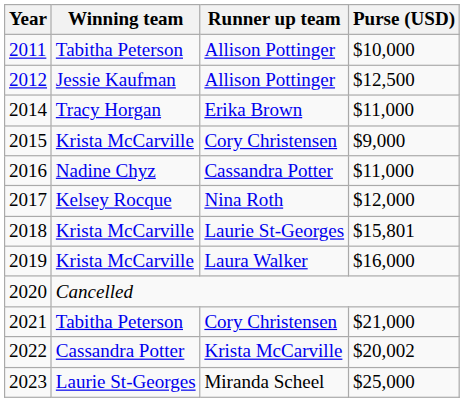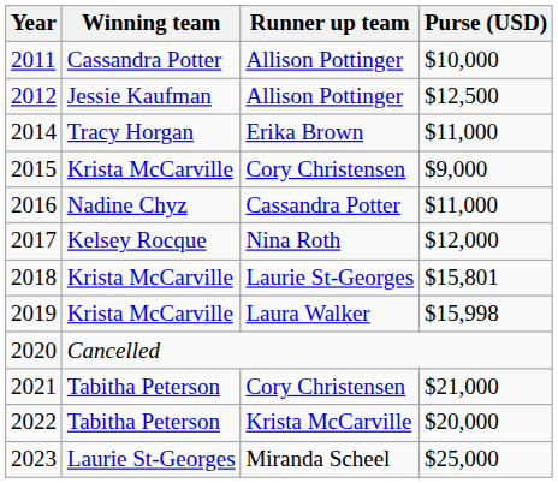2011 | Winning team: Tabitha Peterson -> Cassandra Potter
2019 | Purse (USD): $16,000 -> $15,998
2022 | Winning team: Cassandra Potter -> Tabitha Peterson
2022 | Purse (USD): $20,002 -> $20,000
